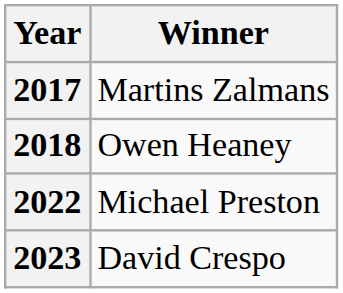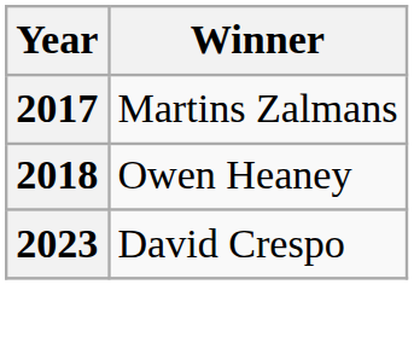- row: 2022 | Michael Preston
